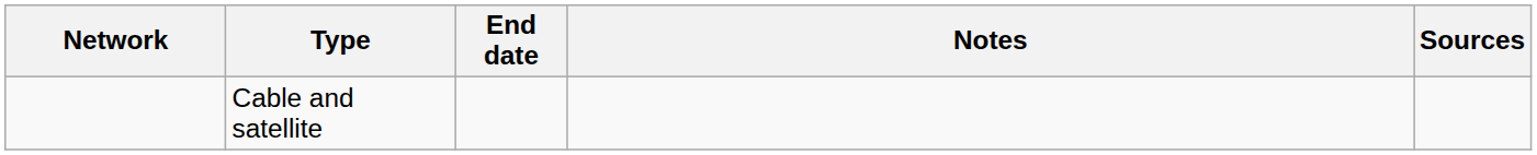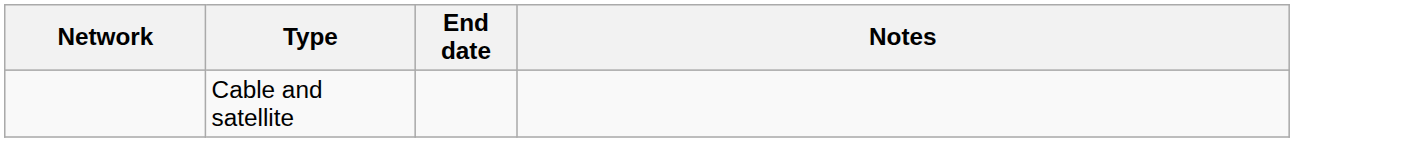- column: Sources
